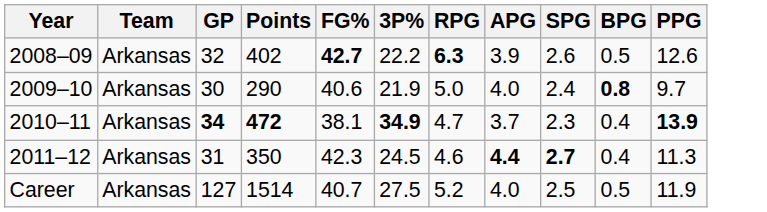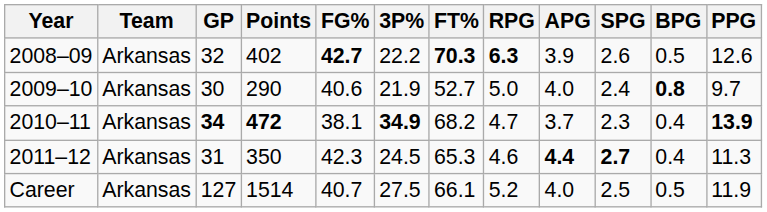+ column: FT% | 70.3 | 52.7 | 68.2 | 65.3 | 66.1
